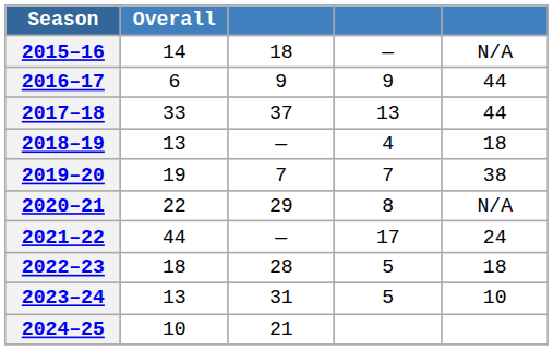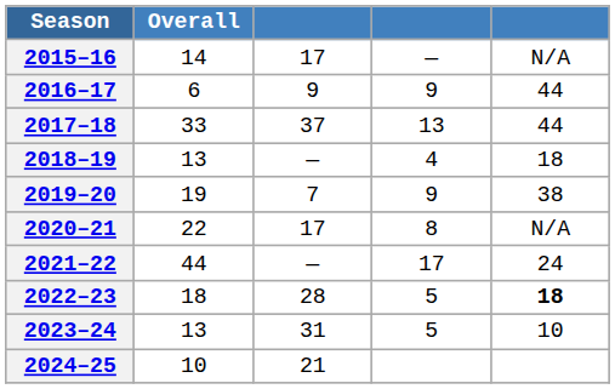2015–16 | column 3: 18 -> 17
2019–20 | column 4: 7 -> 9
2020–21 | column 3: 29 -> 17
2022–23 | column 5: normal -> bold
